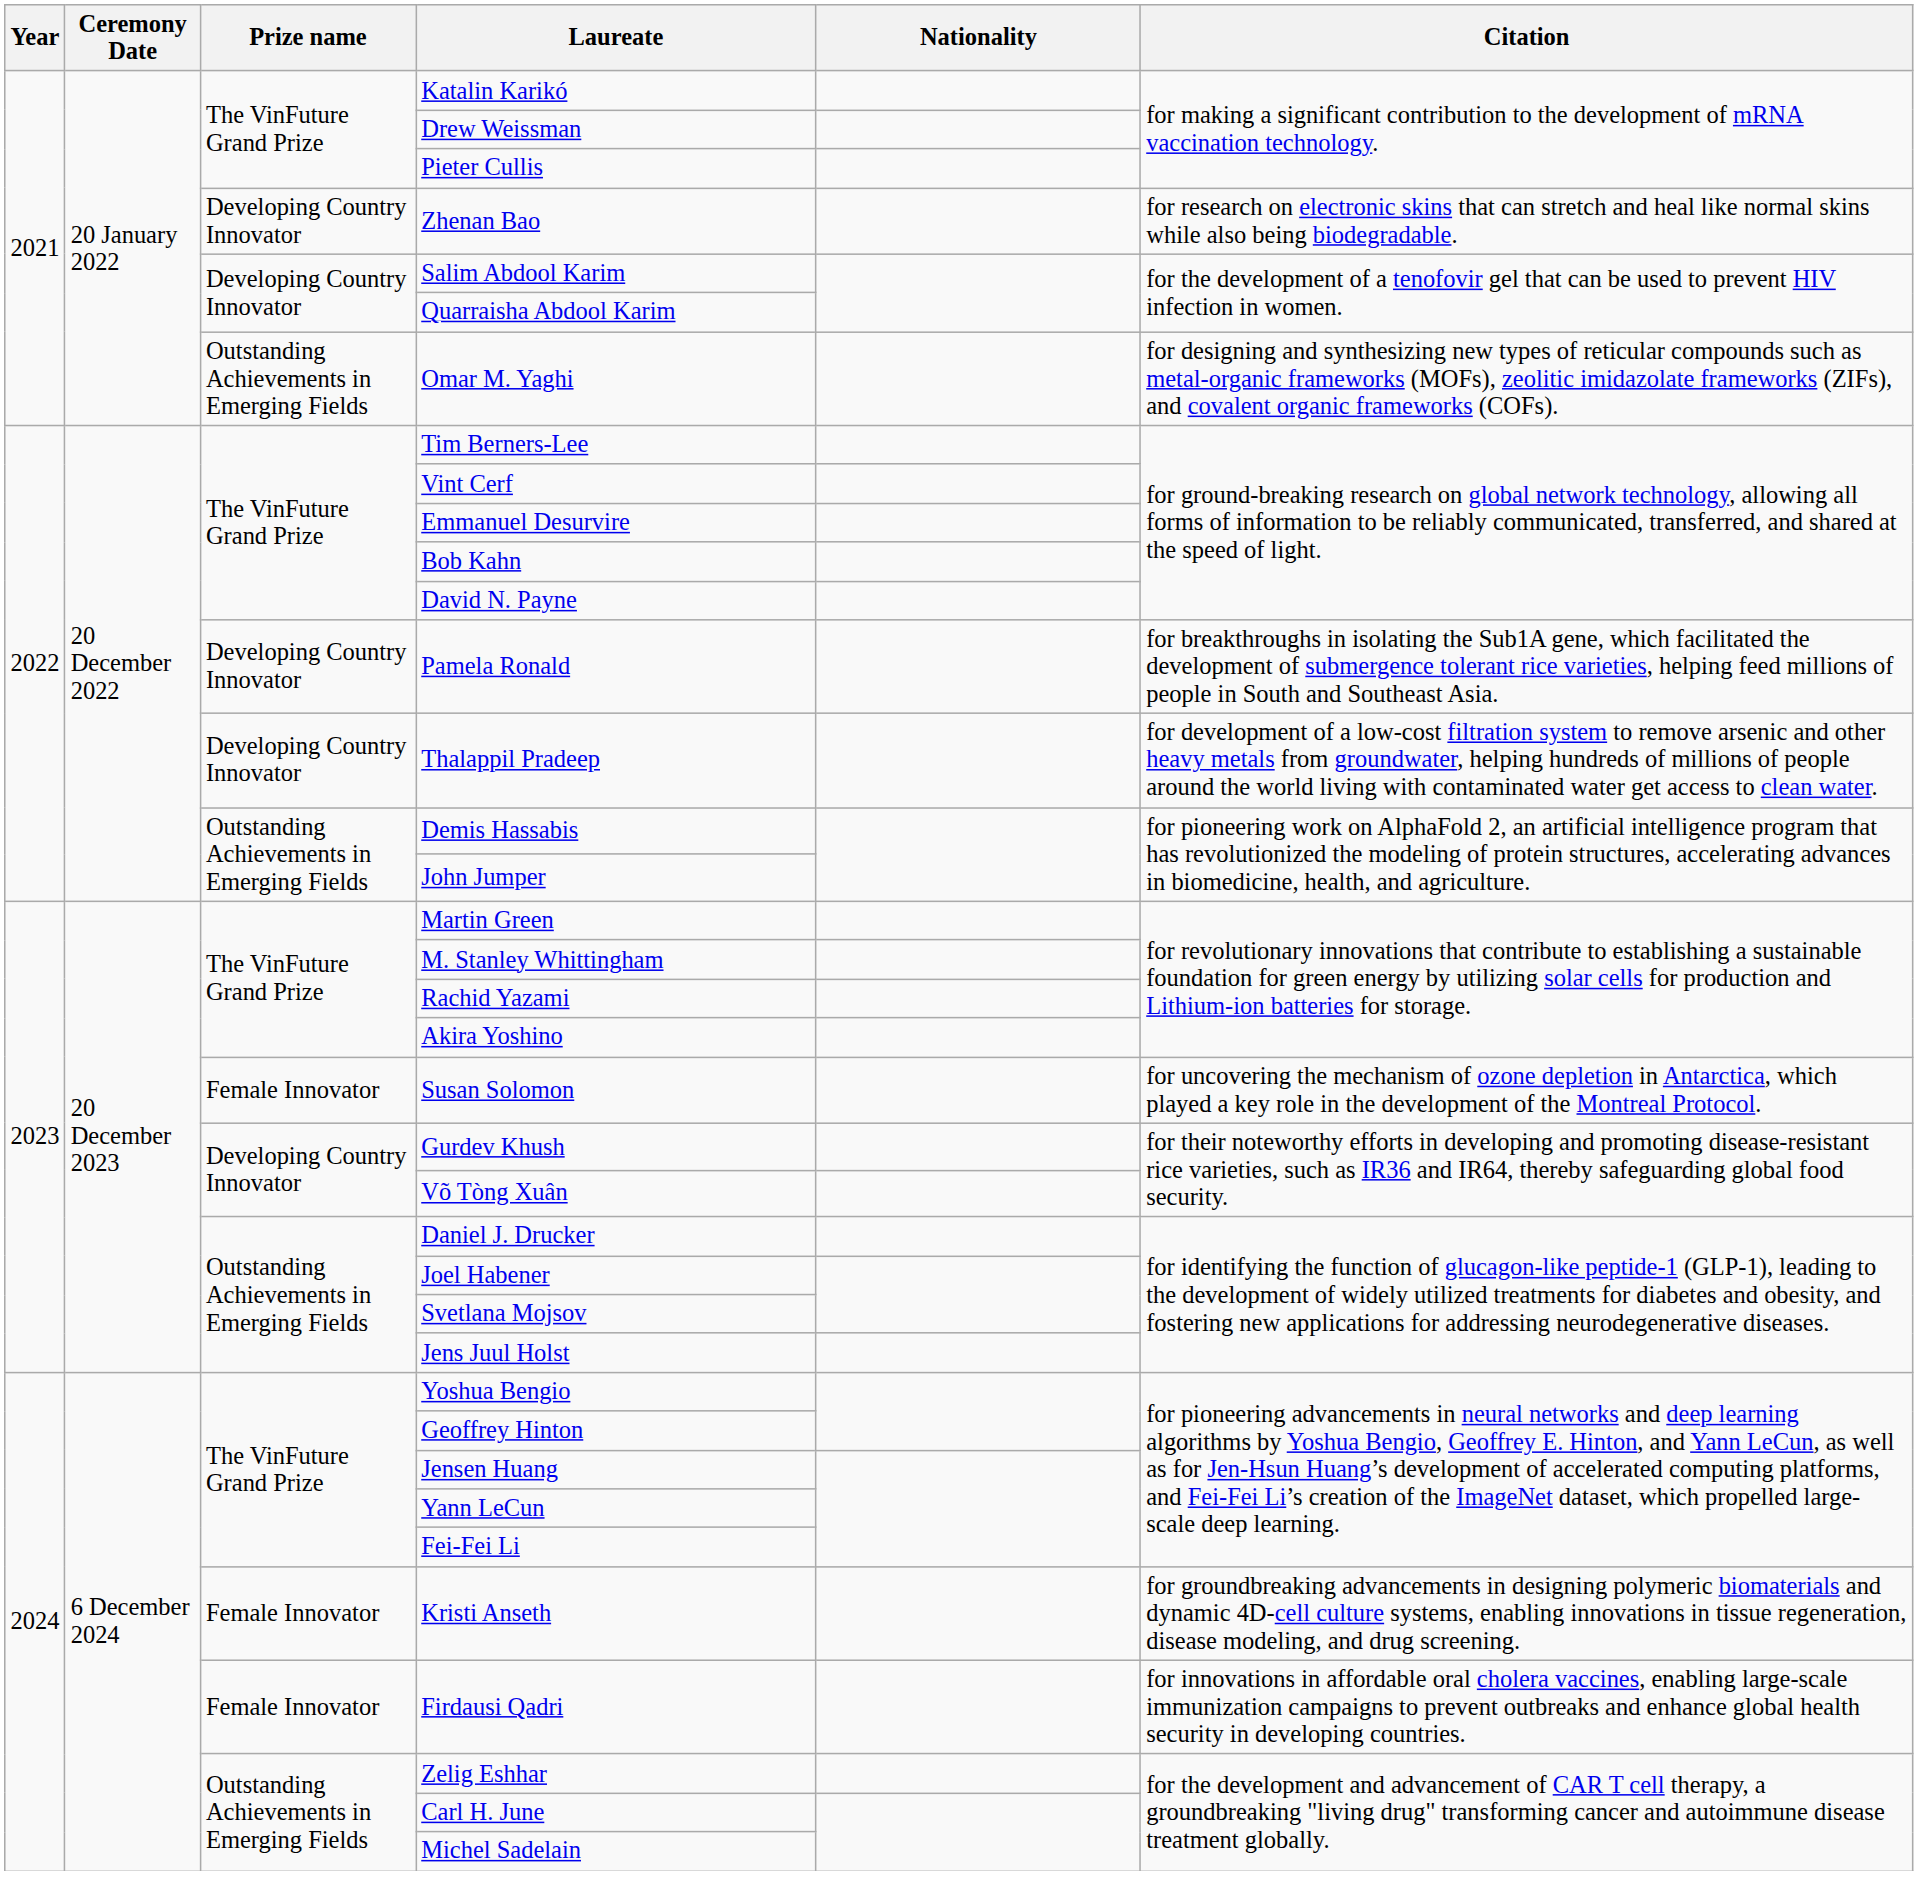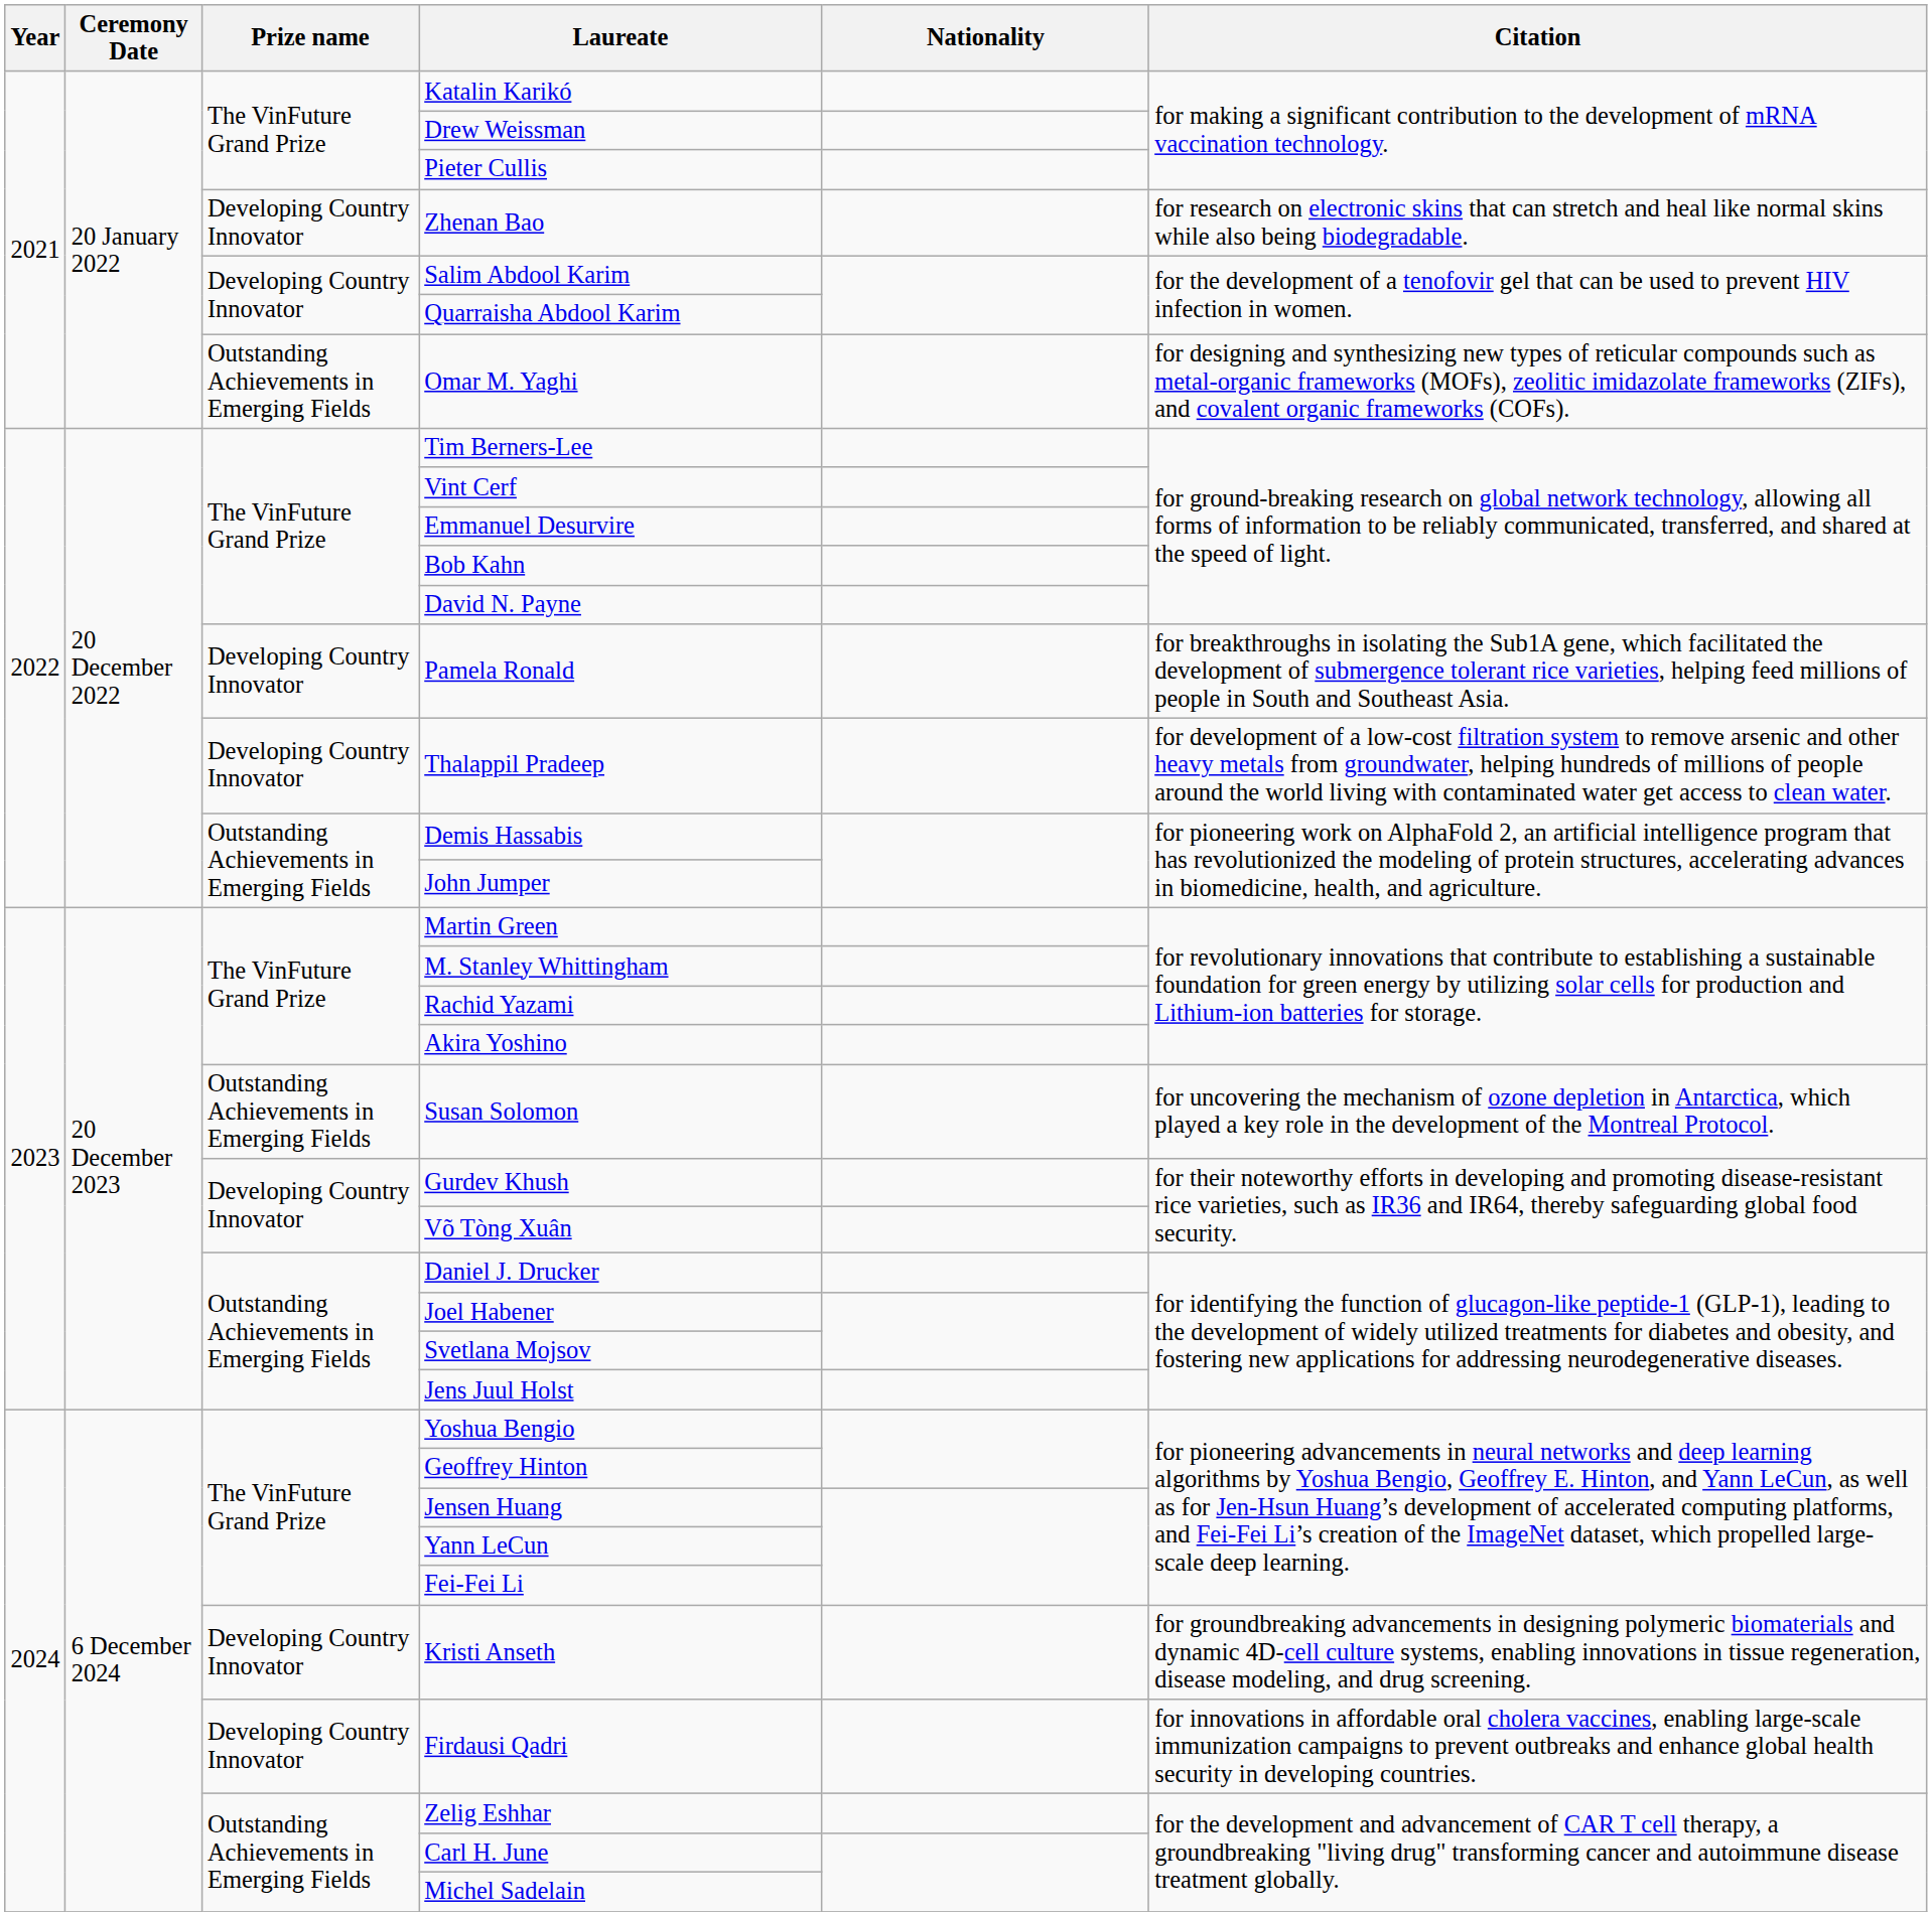Susan Solomon | Prize name: Female Innovator -> Outstanding Achievements in Emerging Fields
Kristi Anseth | Prize name: Female Innovator -> Developing Country Innovator
Firdausi Qadri | Prize name: Female Innovator -> Developing Country Innovator
